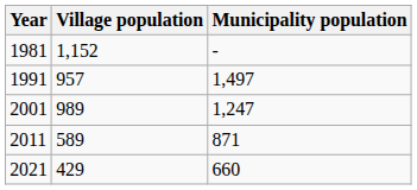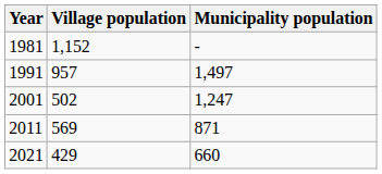2001 | Village population: 989 -> 502
2011 | Village population: 589 -> 569
